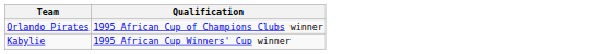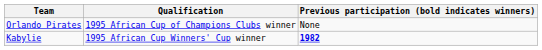+ column: Previous participation (bold indicates winners) | None | 1982
